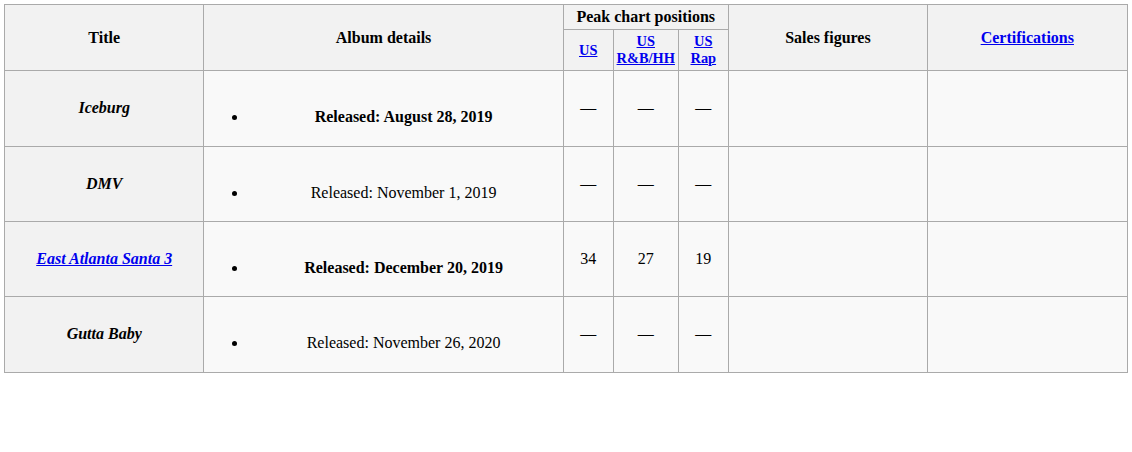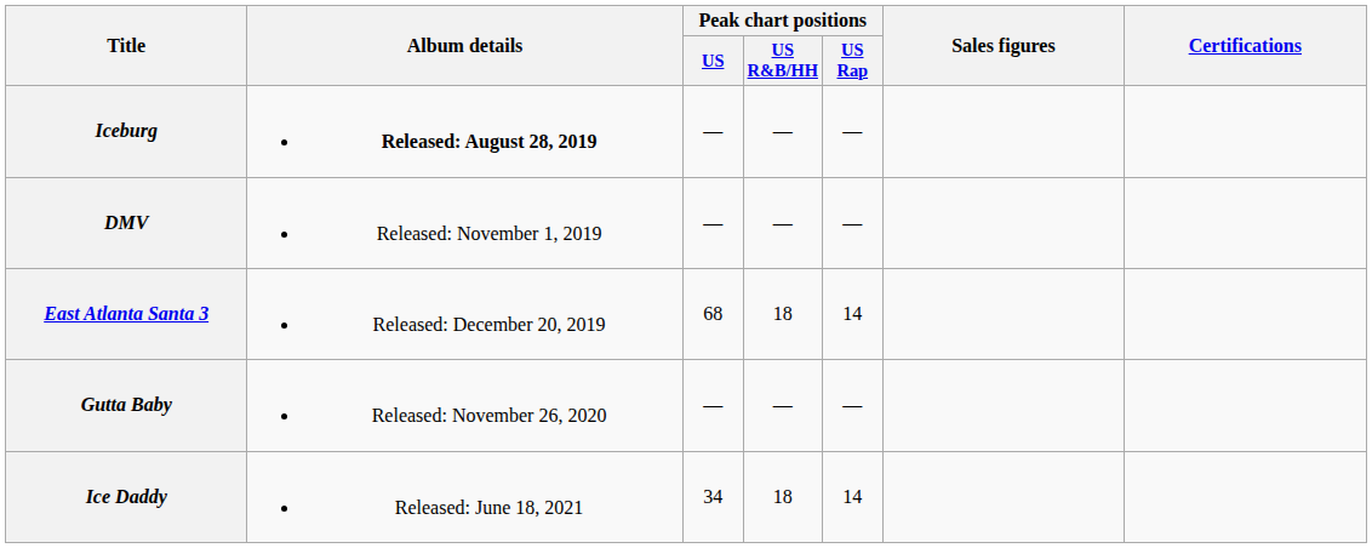East Atlanta Santa 3 | Album details: bold -> normal
East Atlanta Santa 3 | Peak chart positions / US: 34 -> 68
East Atlanta Santa 3 | Peak chart positions / US R&B/HH: 27 -> 18
East Atlanta Santa 3 | Peak chart positions / US Rap: 19 -> 14
+ row: Ice Daddy | Released: June 18, 2021 | 34 | 18 | 14
